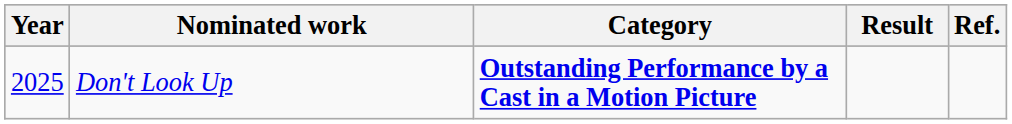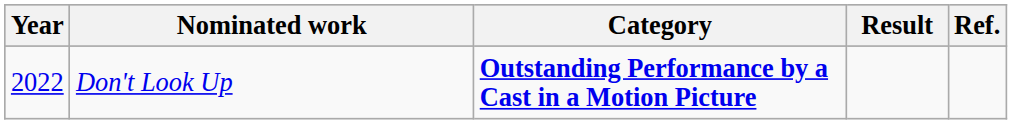Don't Look Up | Year: 2025 -> 2022
